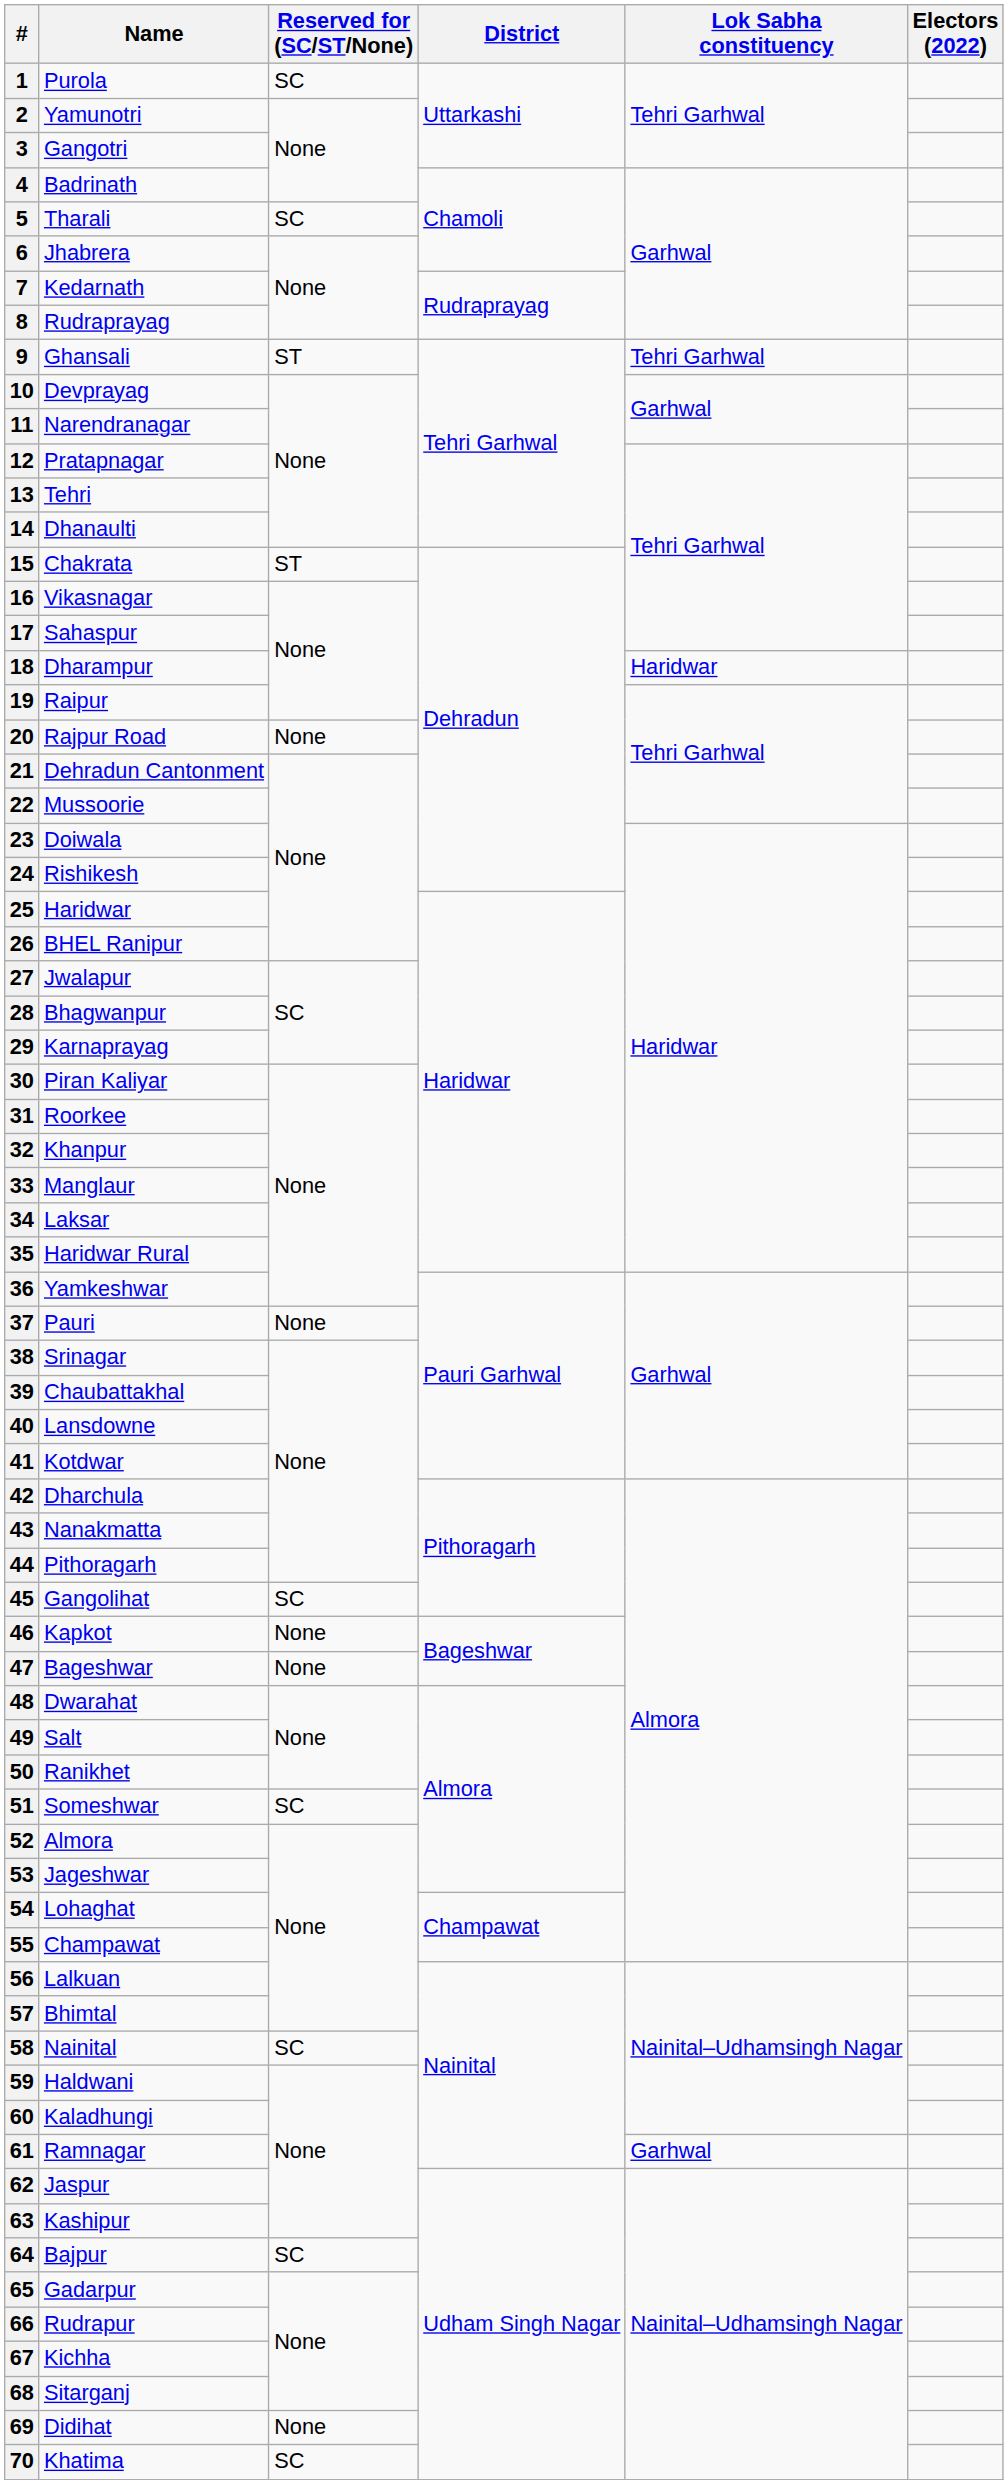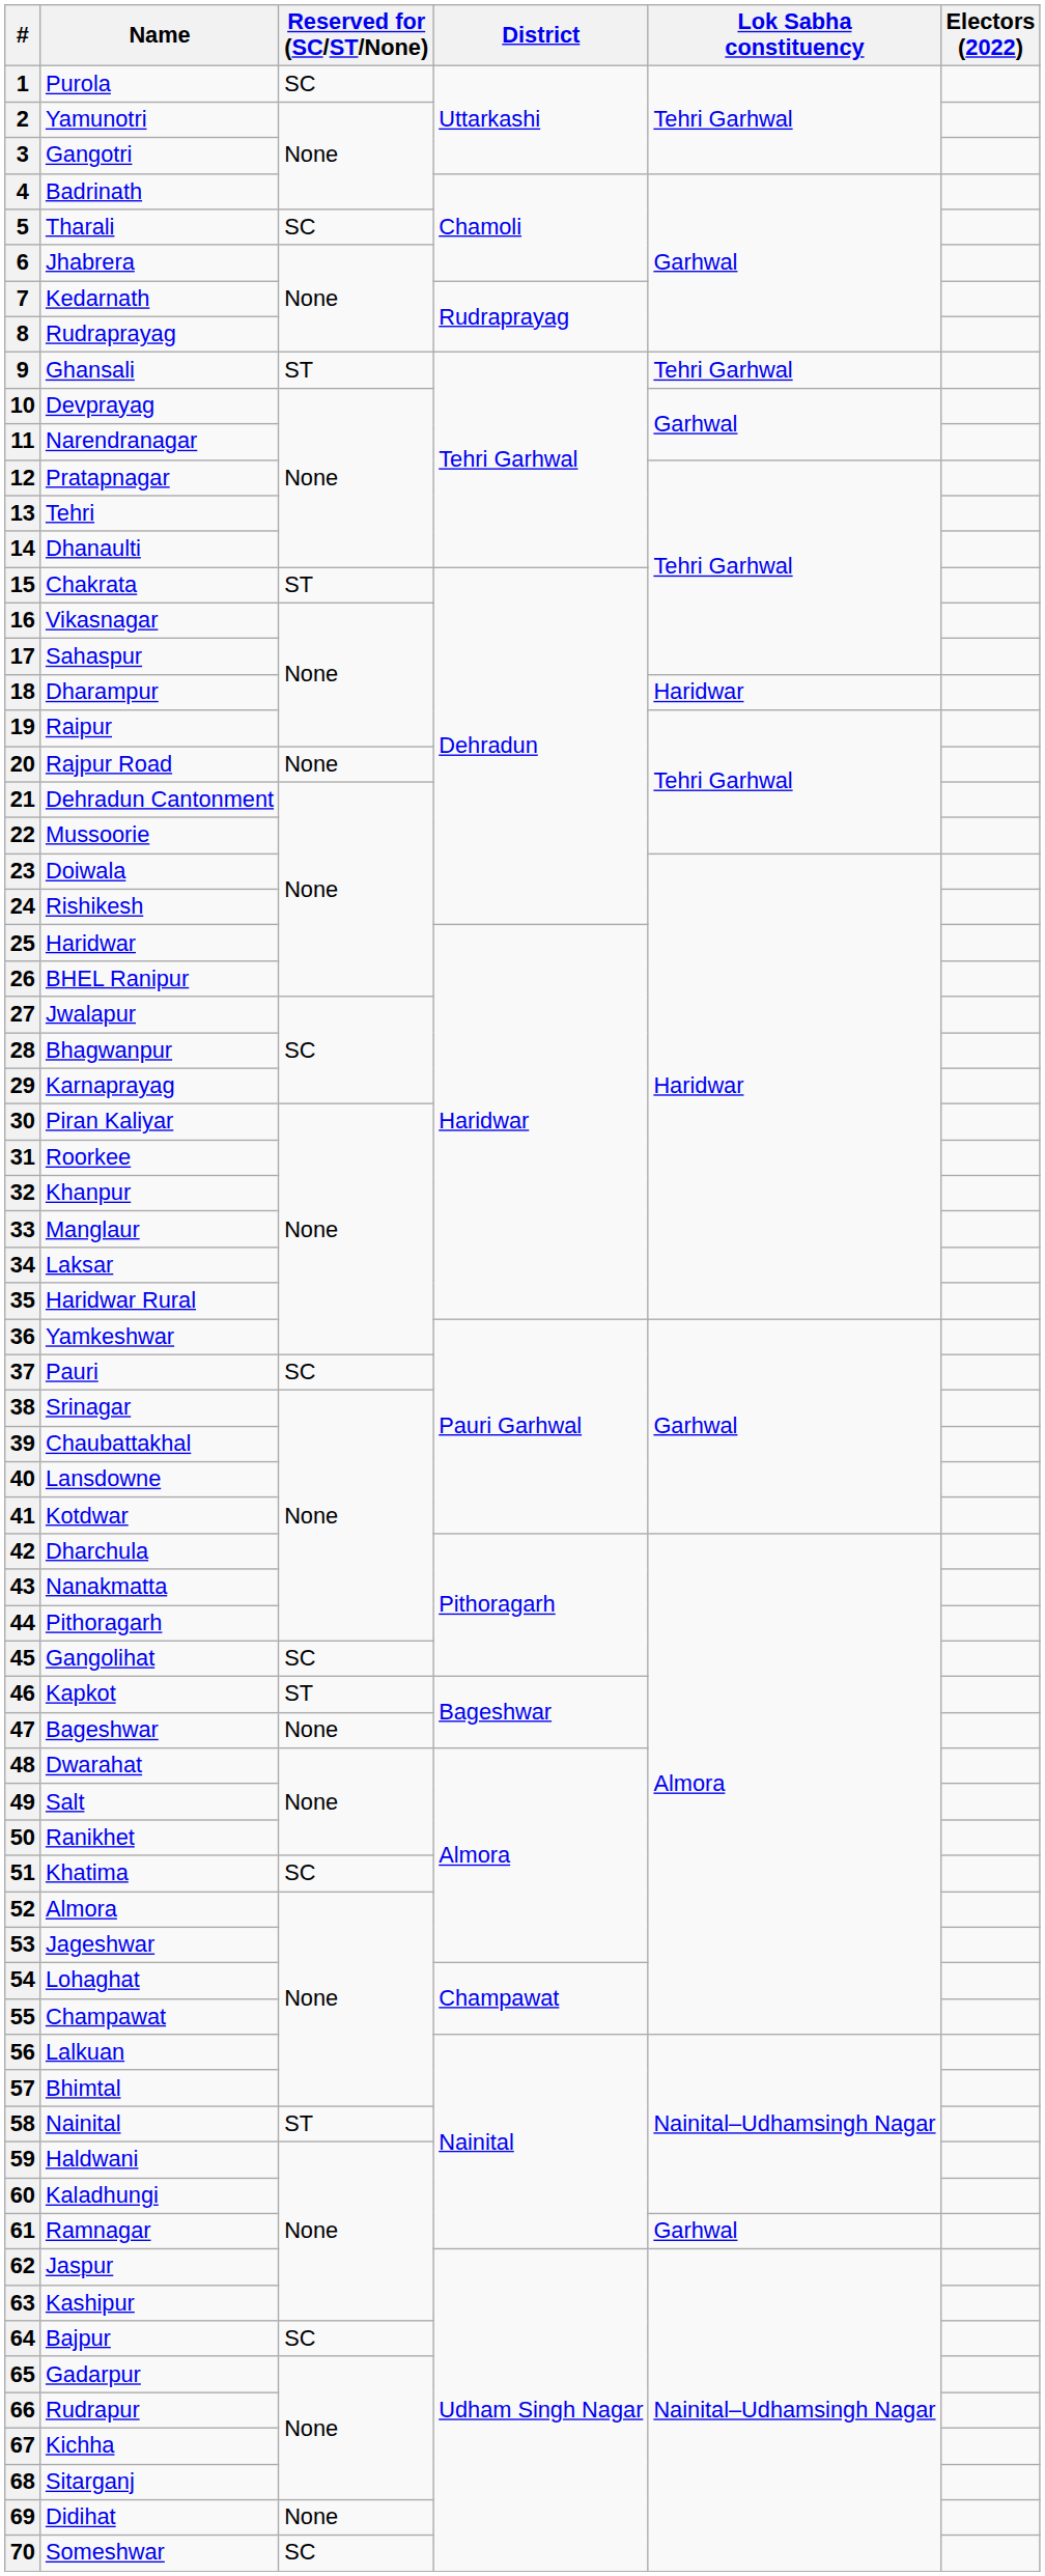37 | Reserved for (SC/ST/None): None -> SC
46 | Reserved for (SC/ST/None): None -> ST
51 | Name: Someshwar -> Khatima
58 | Reserved for (SC/ST/None): SC -> ST
70 | Name: Khatima -> Someshwar
